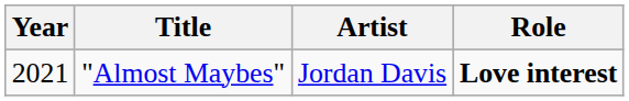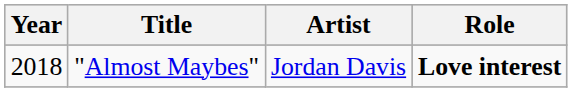"Almost Maybes" | Year: 2021 -> 2018
